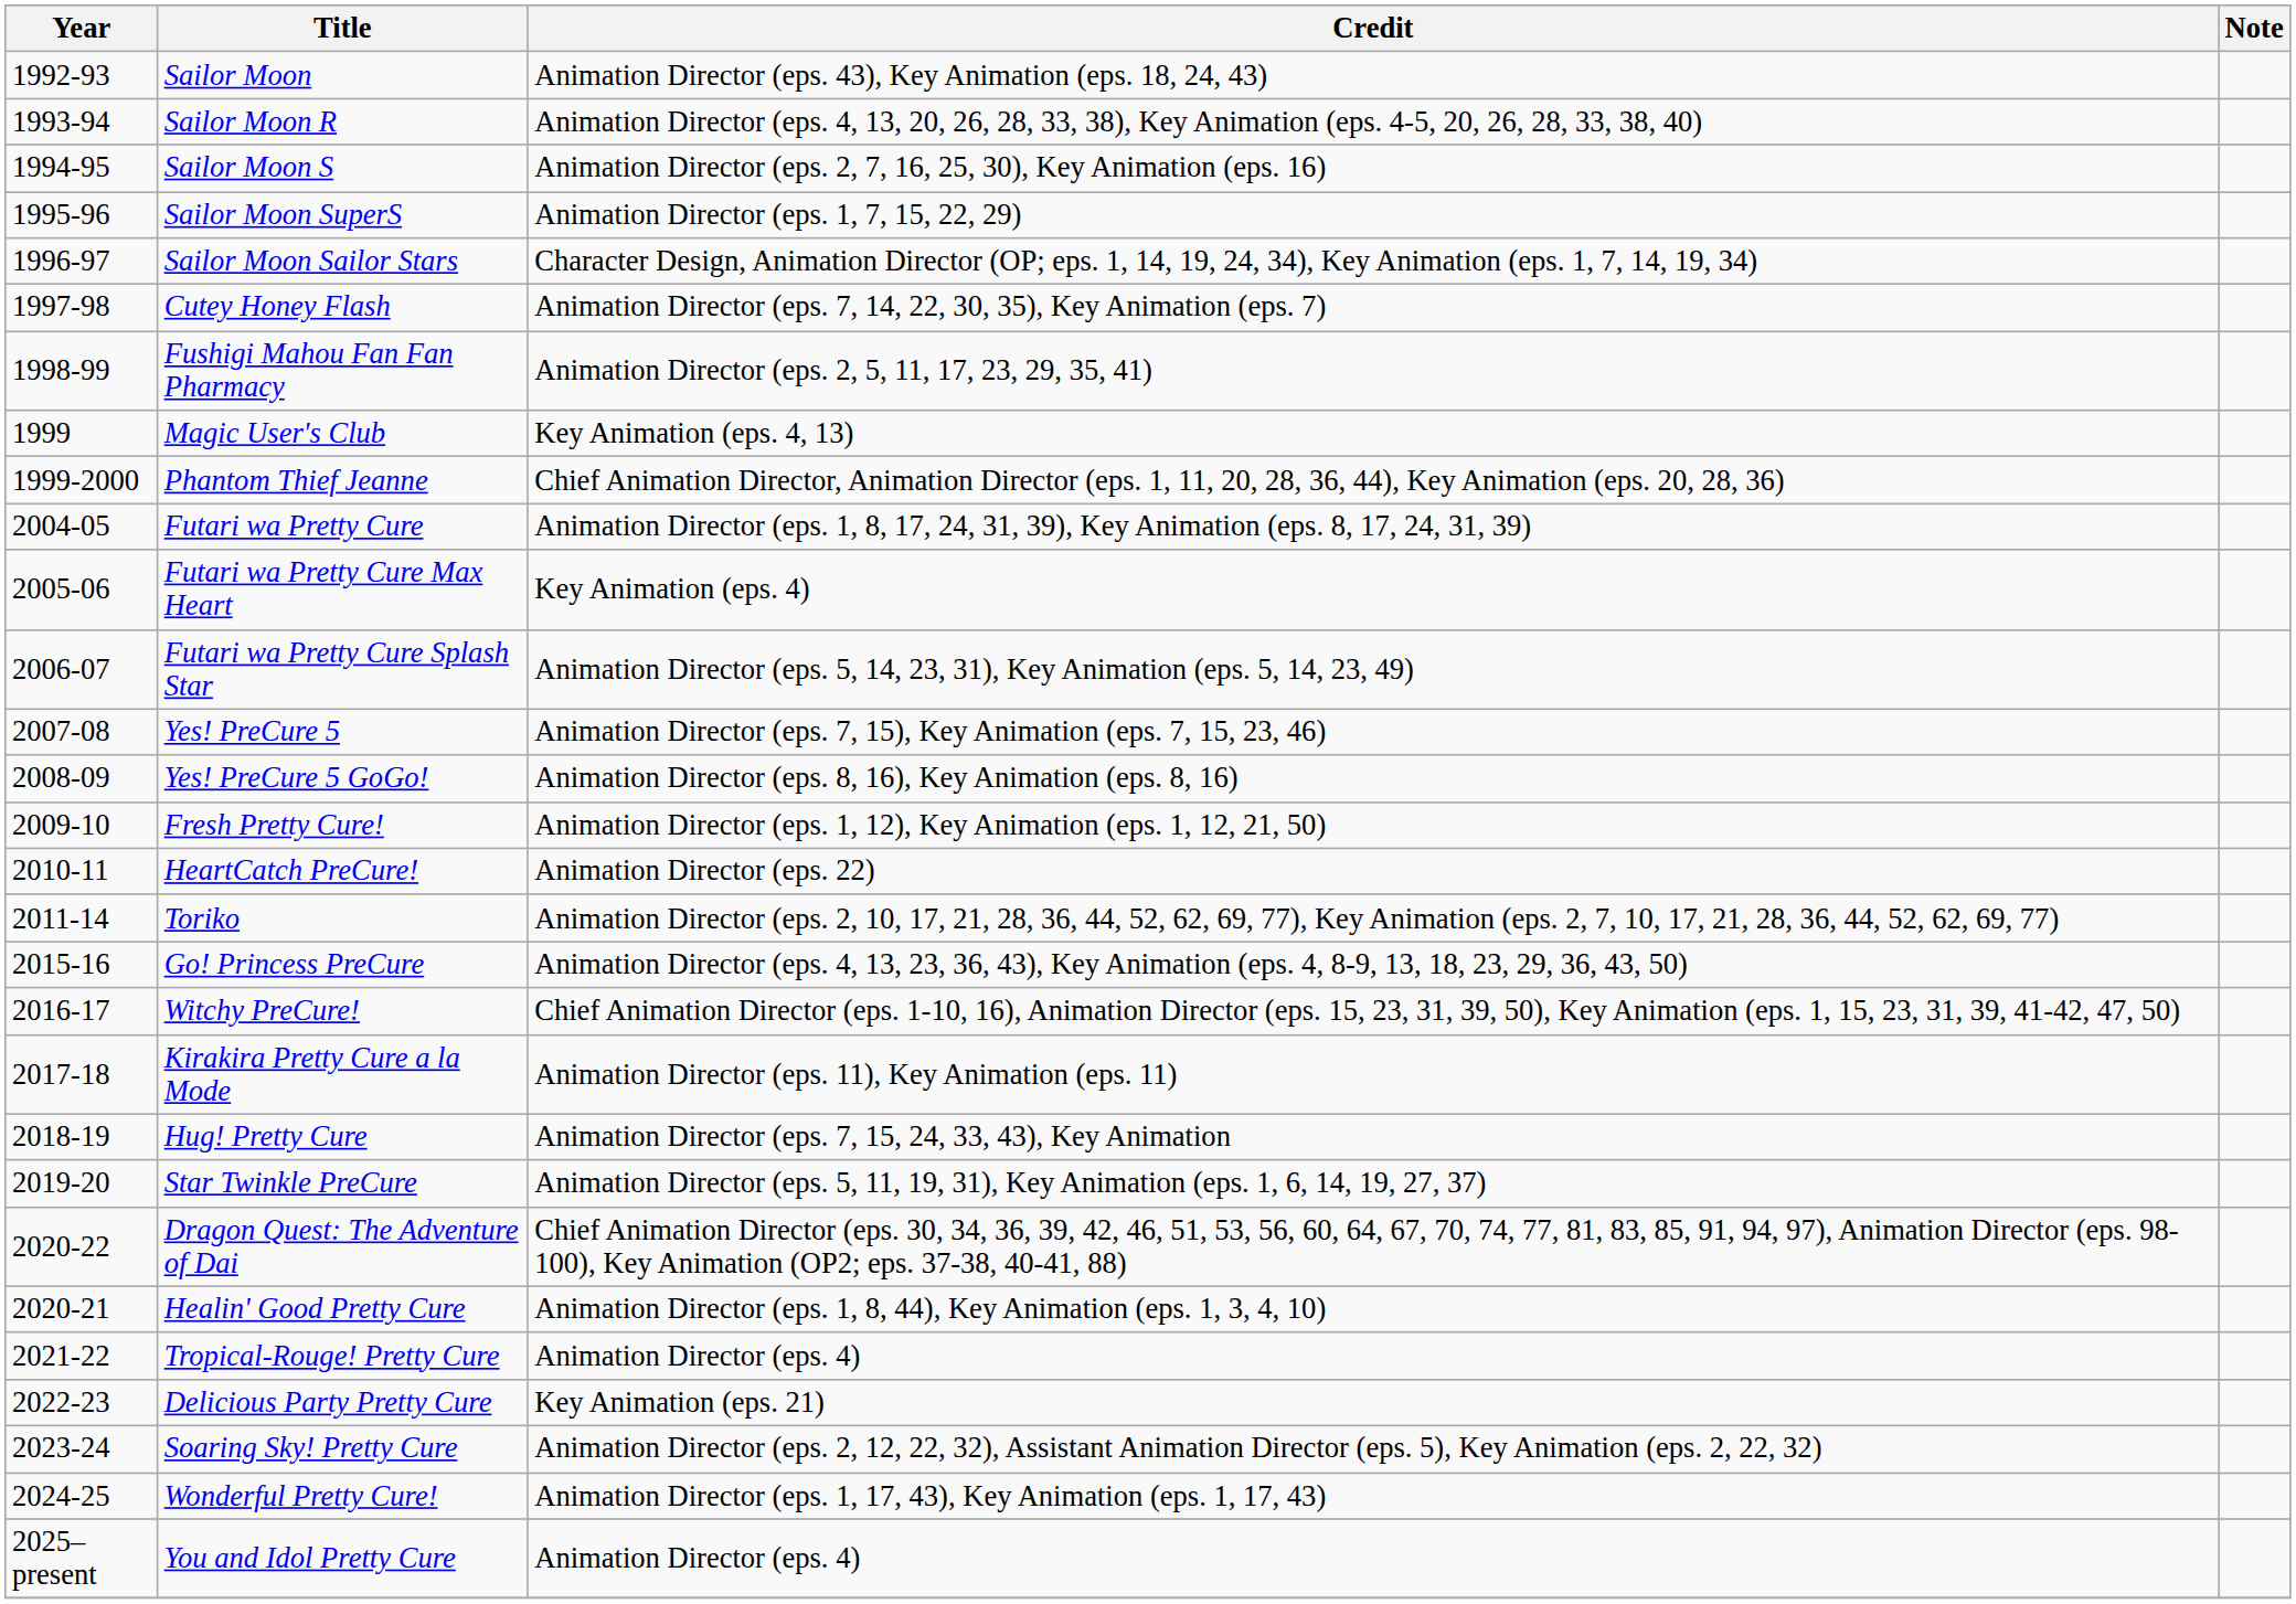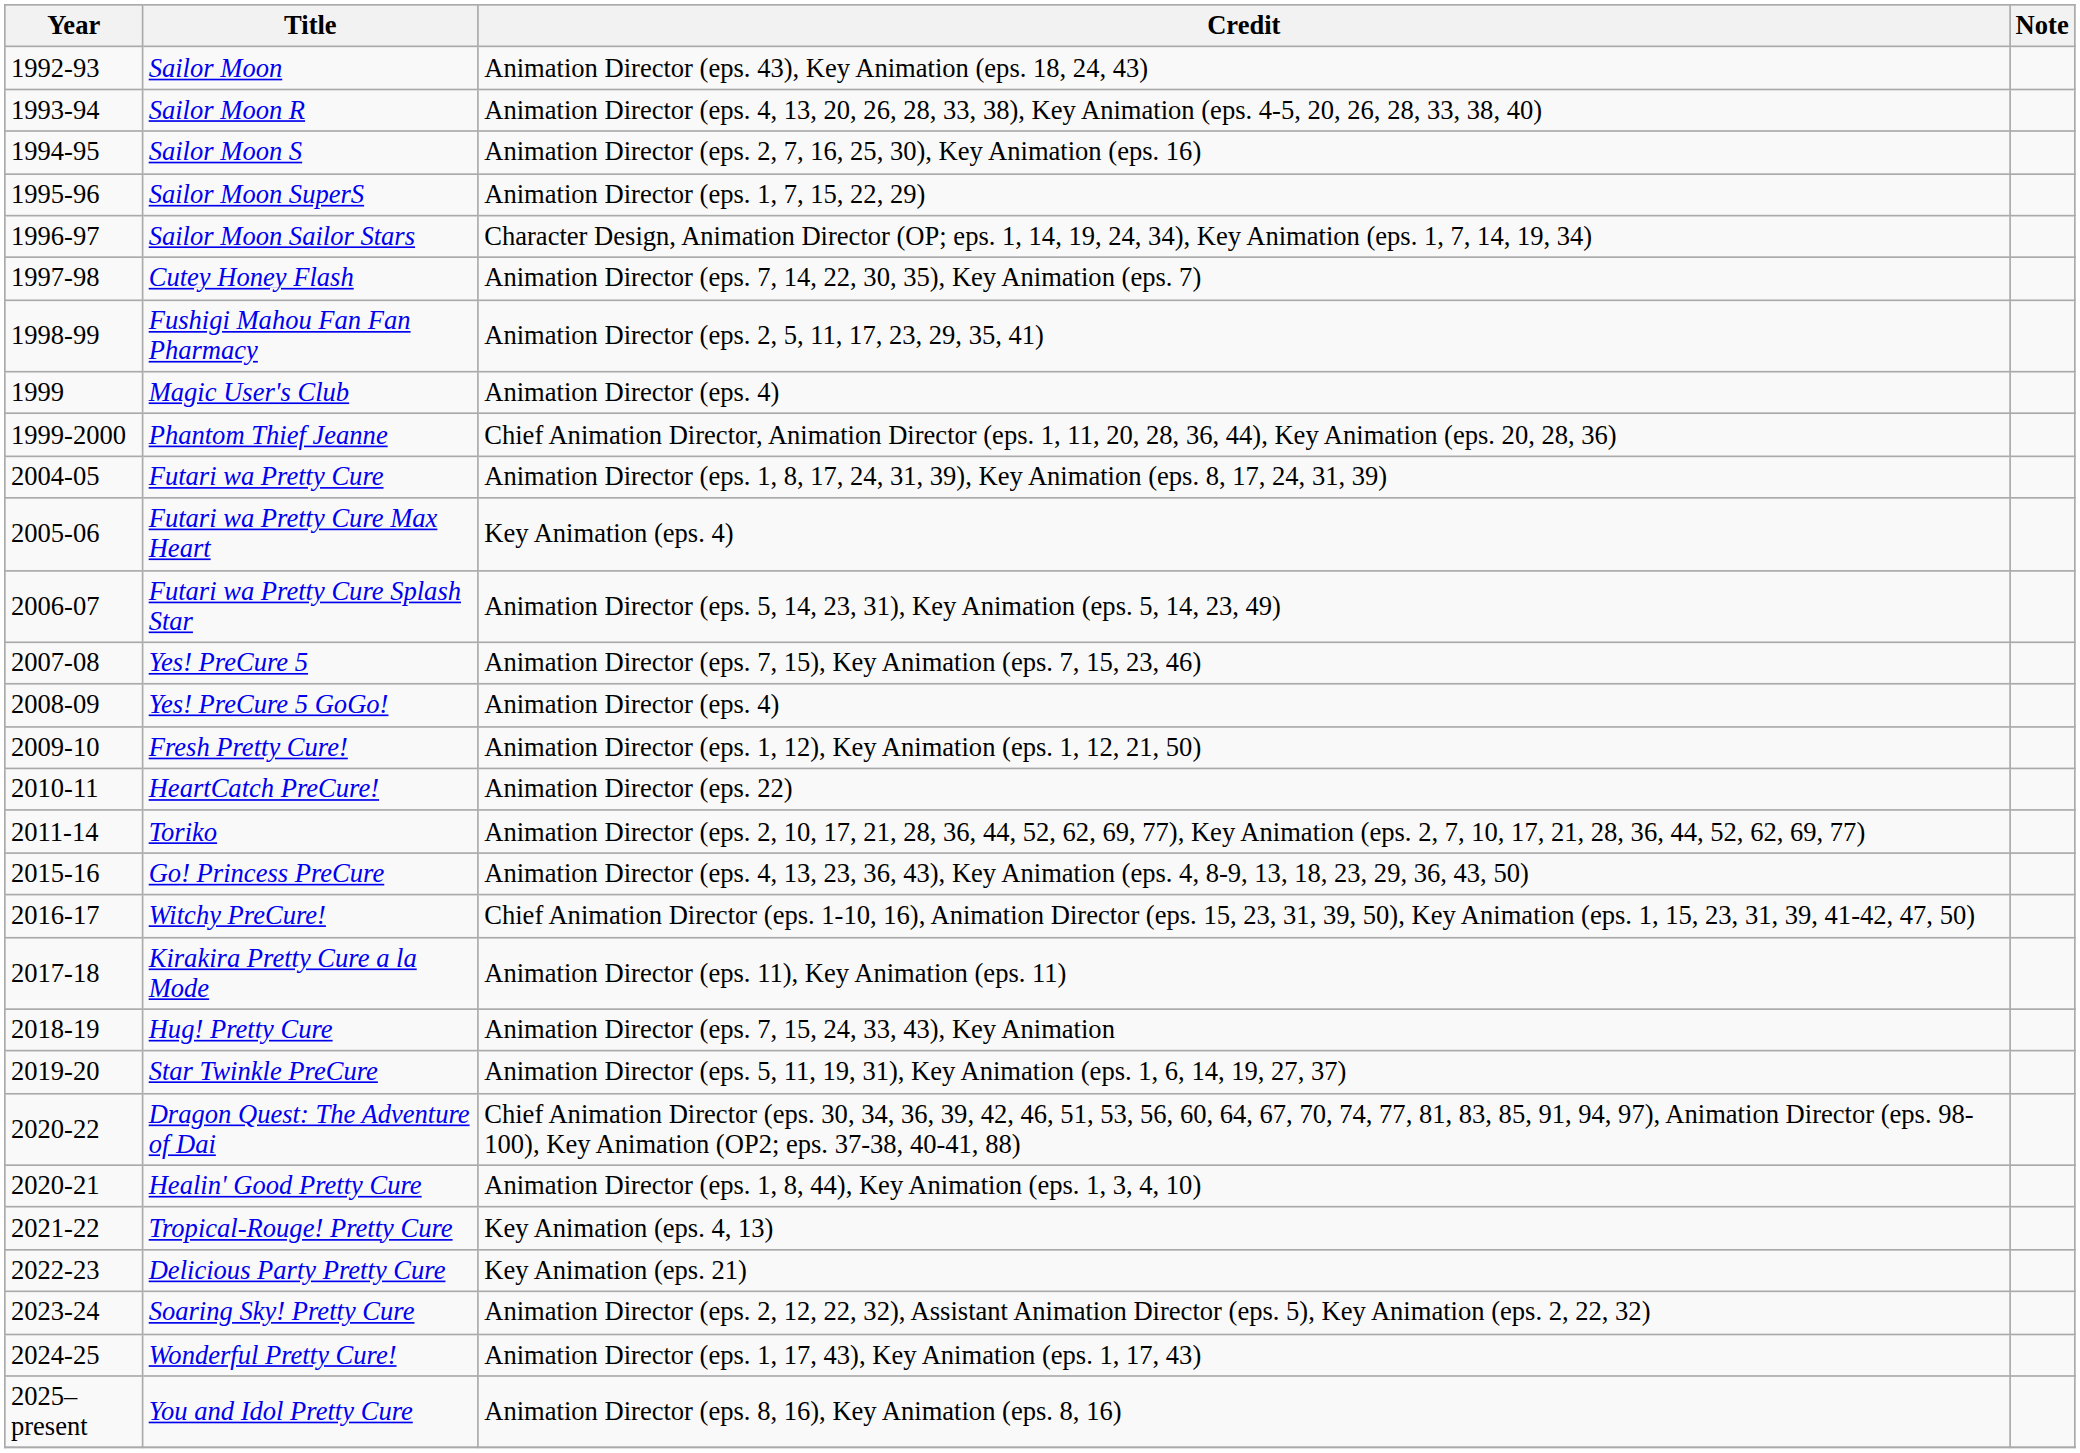Magic User's Club | Credit: Key Animation (eps. 4, 13) -> Animation Director (eps. 4)
Yes! PreCure 5 GoGo! | Credit: Animation Director (eps. 8, 16), Key Animation (eps. 8, 16) -> Animation Director (eps. 4)
Tropical-Rouge! Pretty Cure | Credit: Animation Director (eps. 4) -> Key Animation (eps. 4, 13)
You and Idol Pretty Cure | Credit: Animation Director (eps. 4) -> Animation Director (eps. 8, 16), Key Animation (eps. 8, 16)
